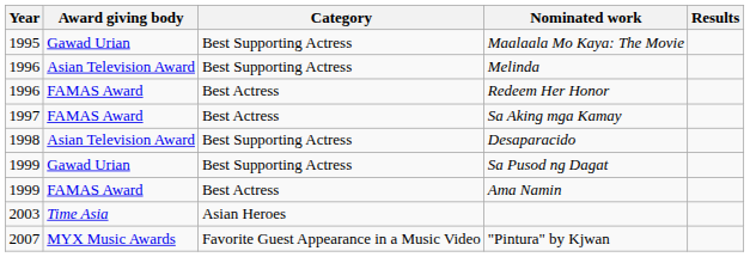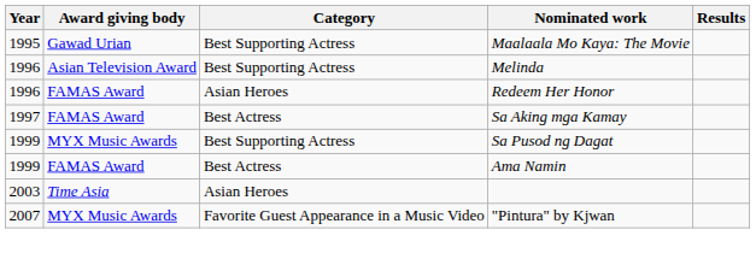Redeem Her Honor | Category: Best Actress -> Asian Heroes
- row: 1998 | Asian Television Award | Best Supporting Actress | Desaparacido
Sa Pusod ng Dagat | Award giving body: Gawad Urian -> MYX Music Awards
